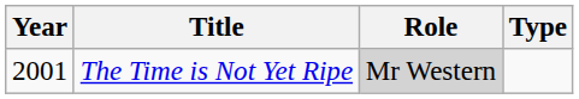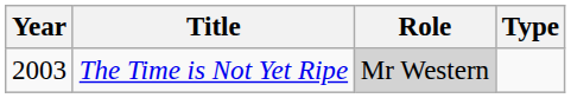The Time is Not Yet Ripe | Year: 2001 -> 2003
